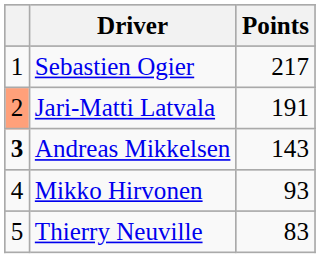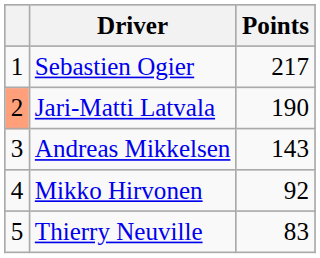Jari-Matti Latvala | Points: 191 -> 190
Andreas Mikkelsen | column 1: bold -> normal
Mikko Hirvonen | Points: 93 -> 92
